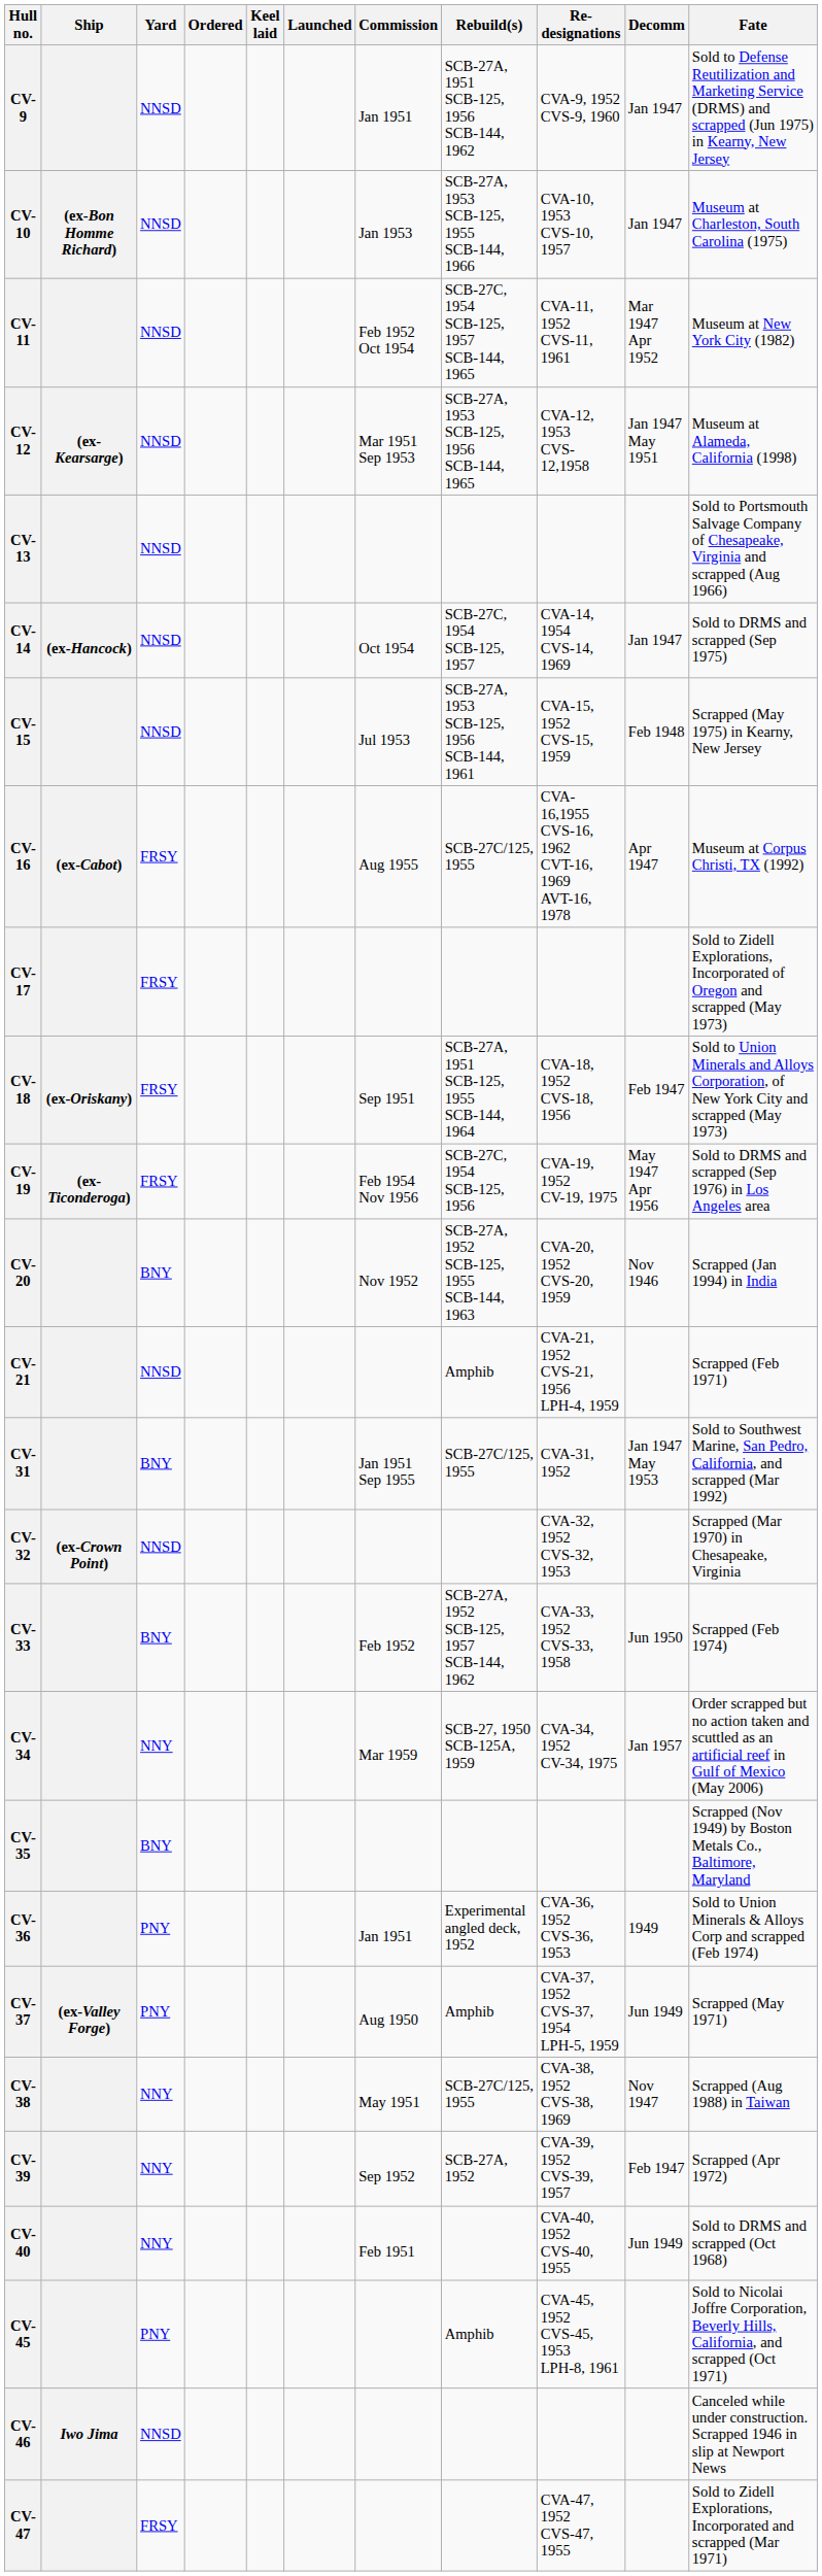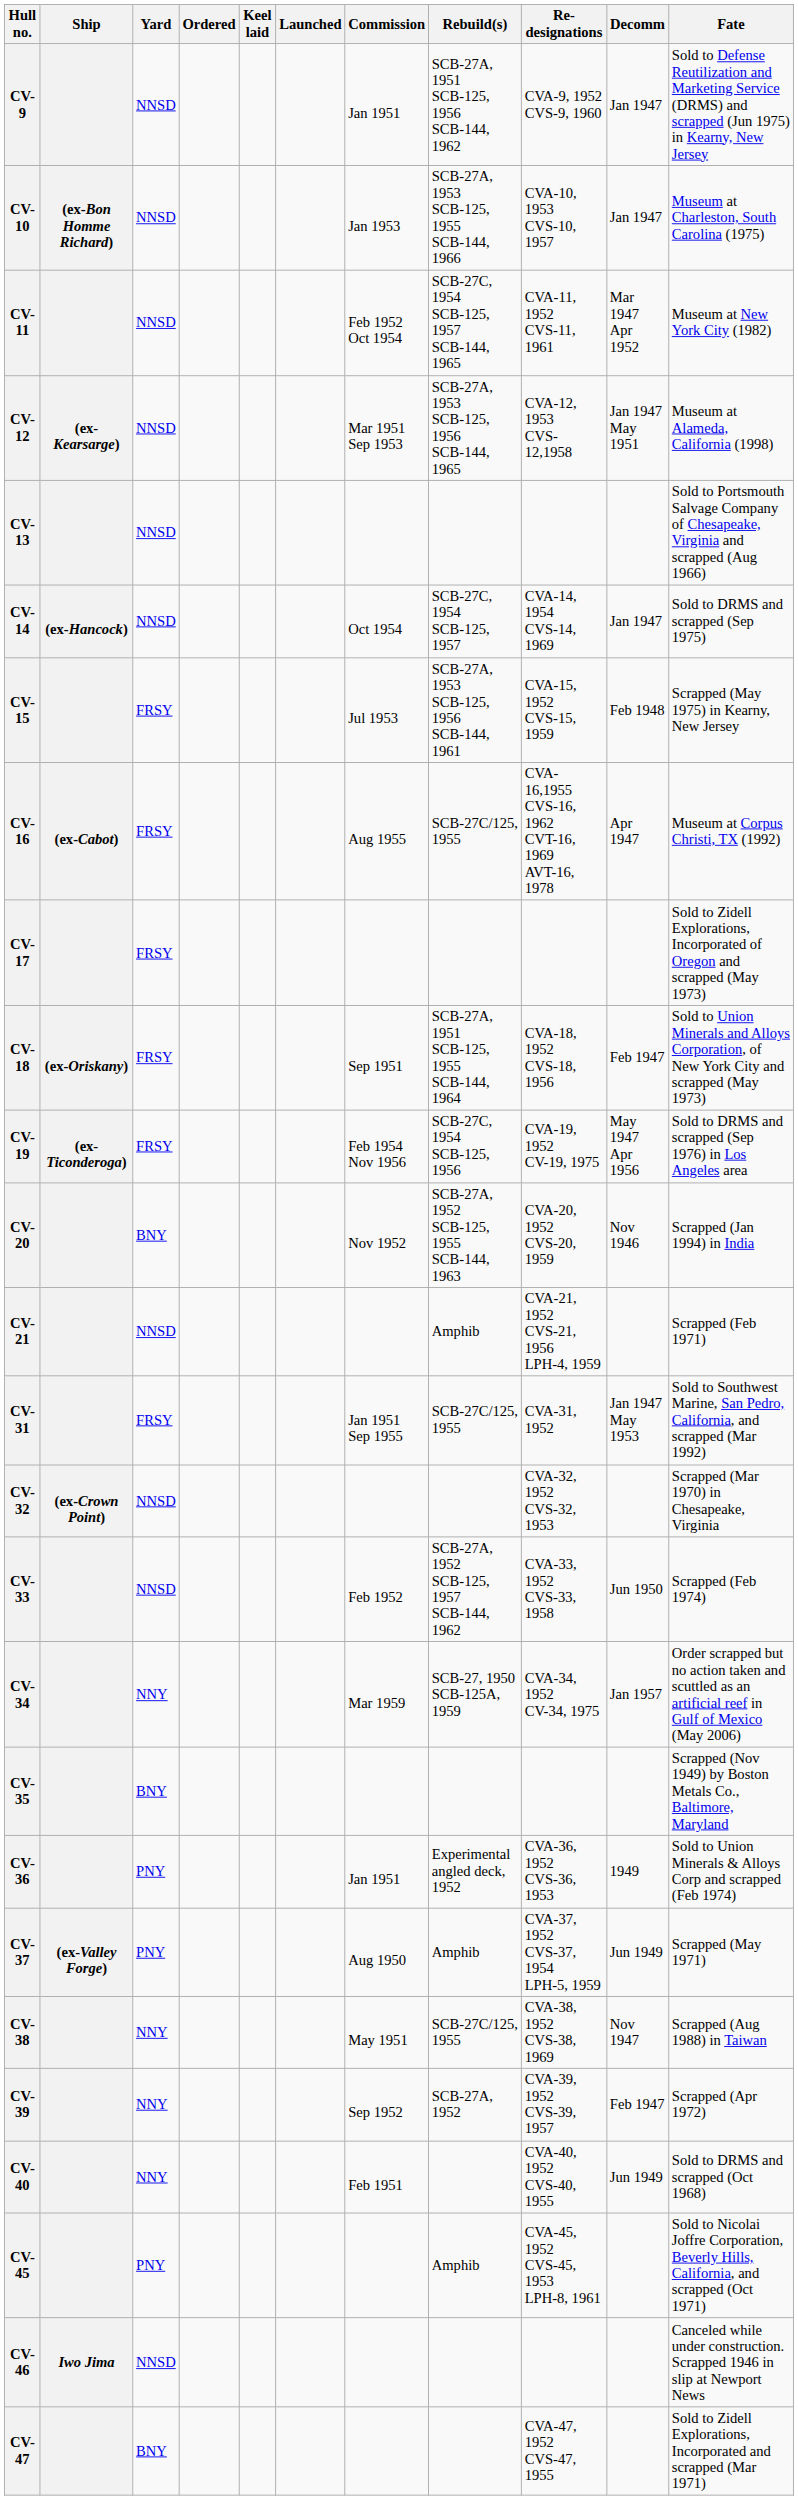CV-15 | Yard: NNSD -> FRSY
CV-31 | Yard: BNY -> FRSY
CV-33 | Yard: BNY -> NNSD
CV-47 | Yard: FRSY -> BNY
